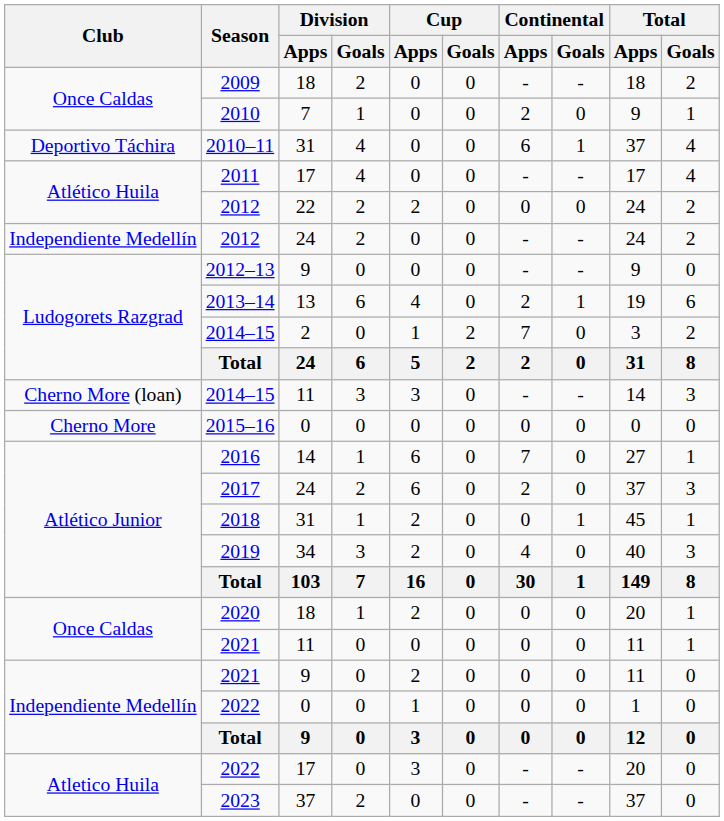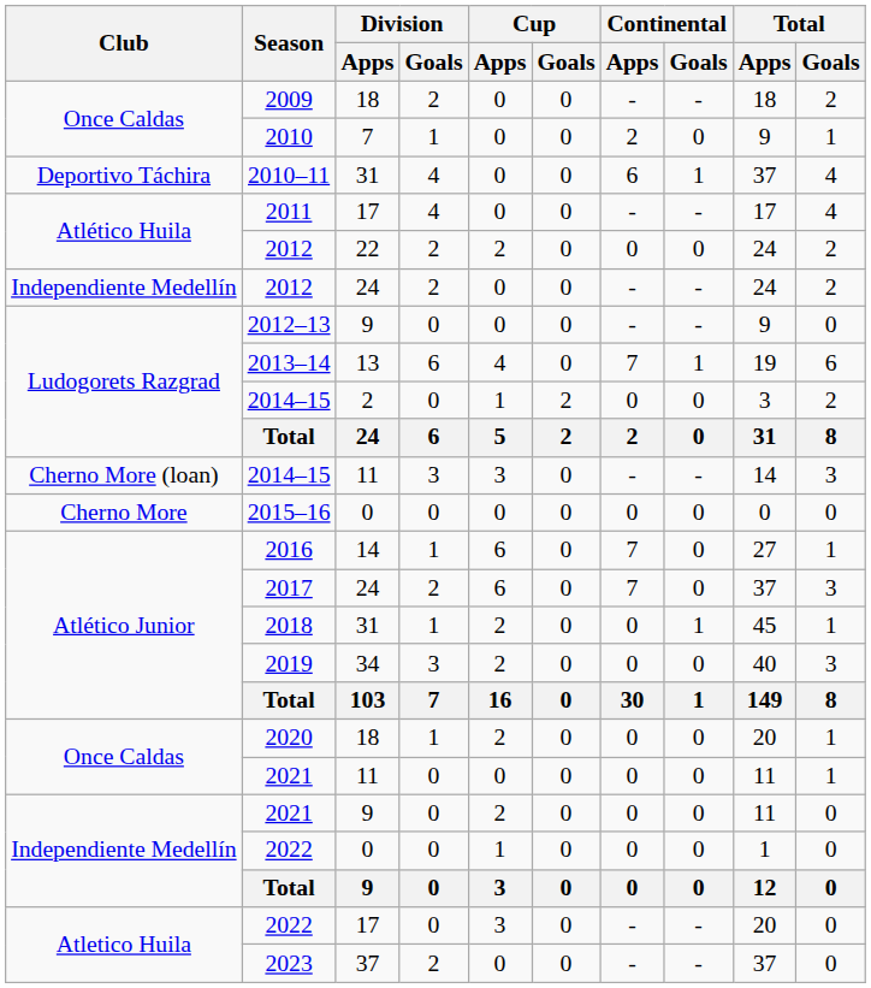2013–14 | Continental / Apps: 2 -> 7
2014–15 / 2 | Continental / Apps: 7 -> 0
2017 | Continental / Apps: 2 -> 7
2019 | Continental / Apps: 4 -> 0
